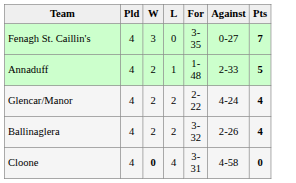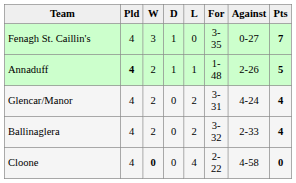+ column: D | 1 | 1 | 0 | 0 | 0
Annaduff | Pld: normal -> bold
Annaduff | Against: 2-33 -> 2-26
Glencar/Manor | For: 2-22 -> 3-31
Ballinaglera | Against: 2-26 -> 2-33
Cloone | For: 3-31 -> 2-22
